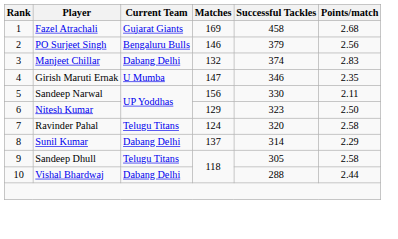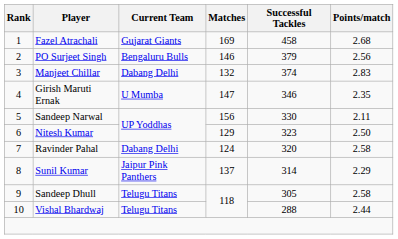Ravinder Pahal | Current Team: Telugu Titans -> Dabang Delhi
Sunil Kumar | Current Team: Dabang Delhi -> Jaipur Pink Panthers
Vishal Bhardwaj | Current Team: Dabang Delhi -> Telugu Titans
